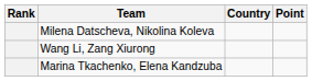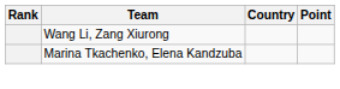- row: Milena Datscheva, Nikolina Koleva
